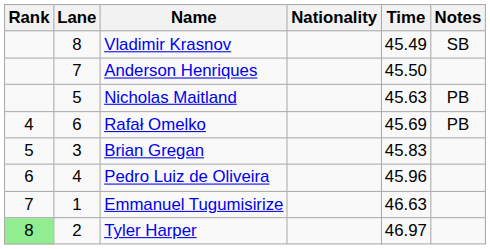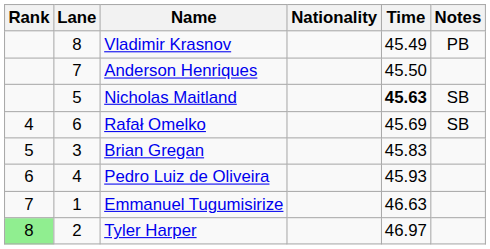Vladimir Krasnov | Notes: SB -> PB
Nicholas Maitland | Time: normal -> bold
Nicholas Maitland | Notes: PB -> SB
Rafał Omelko | Notes: PB -> SB
Pedro Luiz de Oliveira | Time: 45.96 -> 45.93
